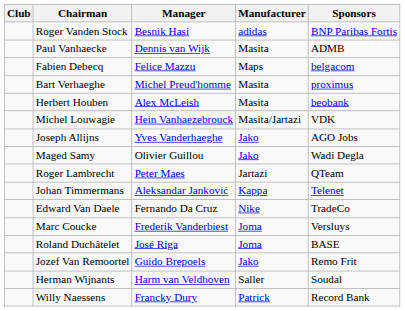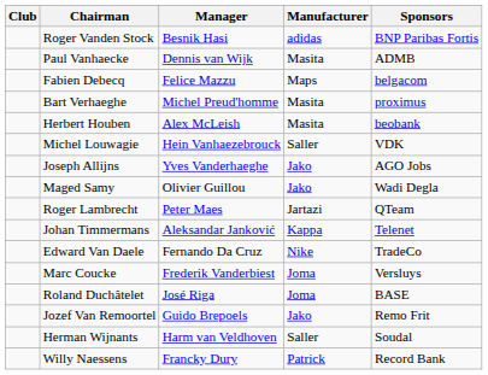Michel Louwagie | Manufacturer: Masita/Jartazi -> Saller
